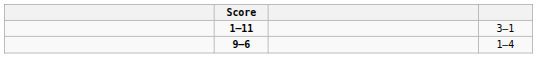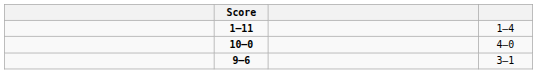1–11 | column 4: 3–1 -> 1–4
+ row: 10–0 | 4–0
9–6 | column 4: 1–4 -> 3–1
